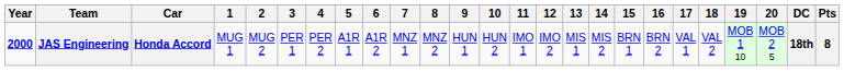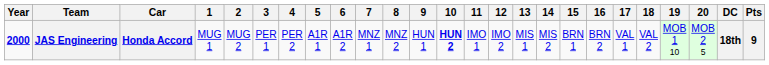JAS Engineering | 10: normal -> bold
JAS Engineering | Pts: 8 -> 9
